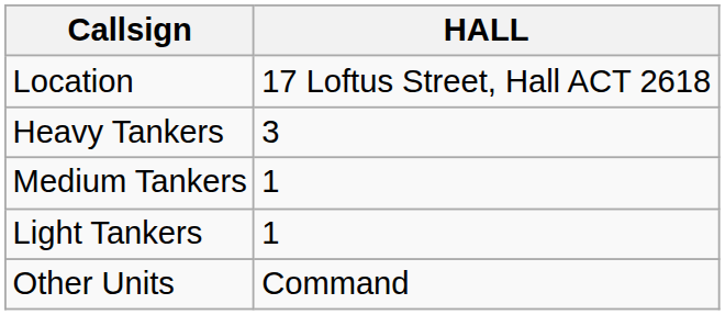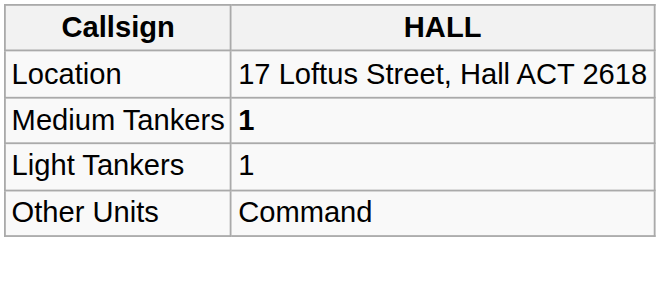- row: Heavy Tankers | 3
Medium Tankers | HALL: normal -> bold
